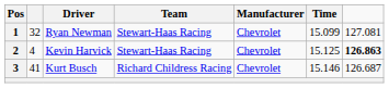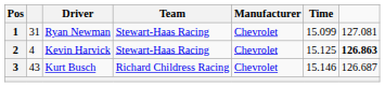1 | column 2: 32 -> 31
3 | column 2: 41 -> 43
